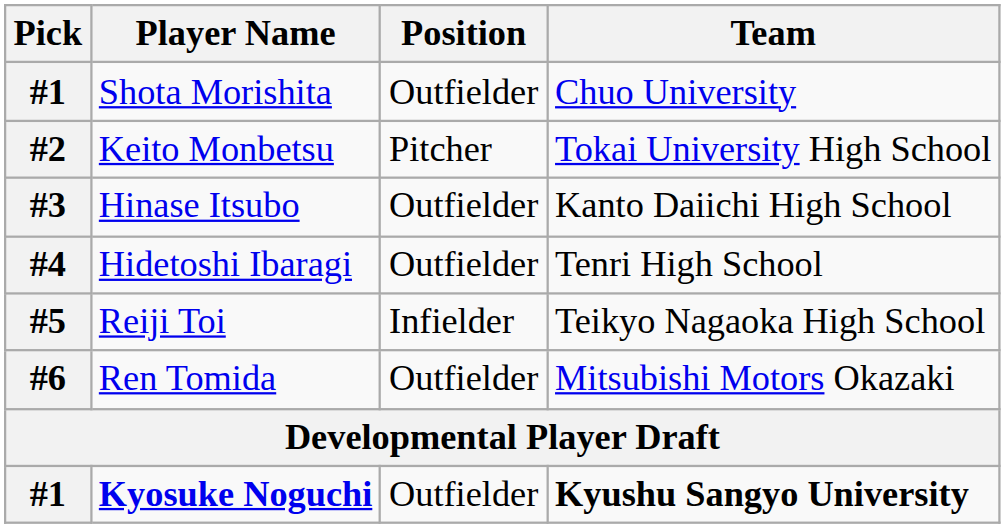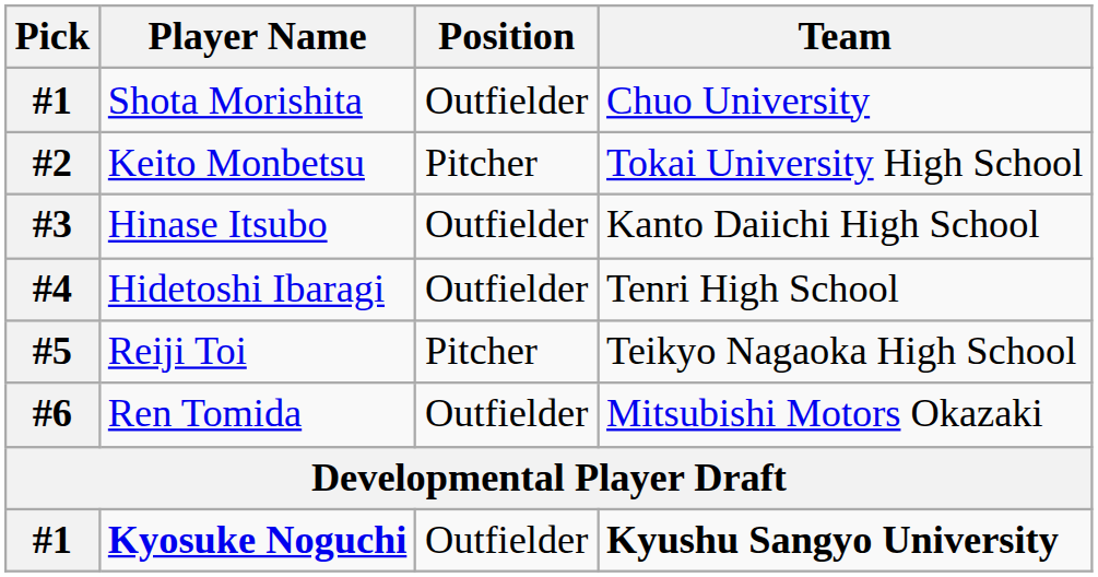Reiji Toi | Position: Infielder -> Pitcher
